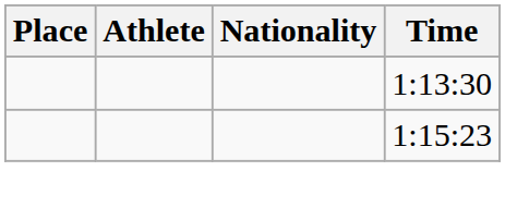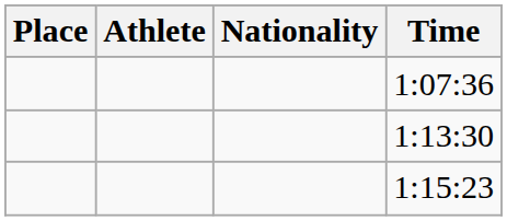+ row: 1:07:36
